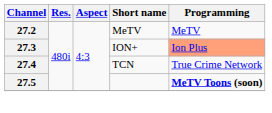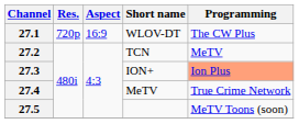+ row: 27.1 | 720p | 16:9 | WLOV-DT | The CW Plus
27.2 | Short name: MeTV -> TCN
27.4 | Short name: TCN -> MeTV
27.5 | Programming: bold -> normal
